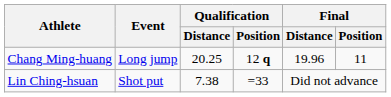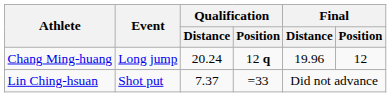Chang Ming-huang | Qualification / Distance: 20.25 -> 20.24
Chang Ming-huang | Final / Position: 11 -> 12
Lin Ching-hsuan | Qualification / Distance: 7.38 -> 7.37
